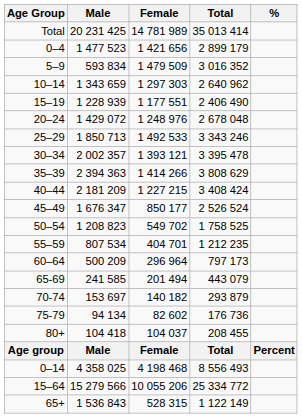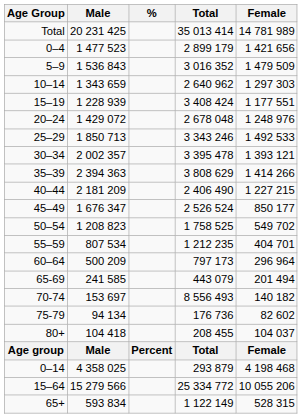columns swapped: Female <-> %
5–9 | Male: 593 834 -> 1 536 843
15–19 | Total: 2 406 490 -> 3 408 424
40–44 | Total: 3 408 424 -> 2 406 490
70-74 | Total: 293 879 -> 8 556 493
0–14 | Total: 8 556 493 -> 293 879
65+ | Male: 1 536 843 -> 593 834
